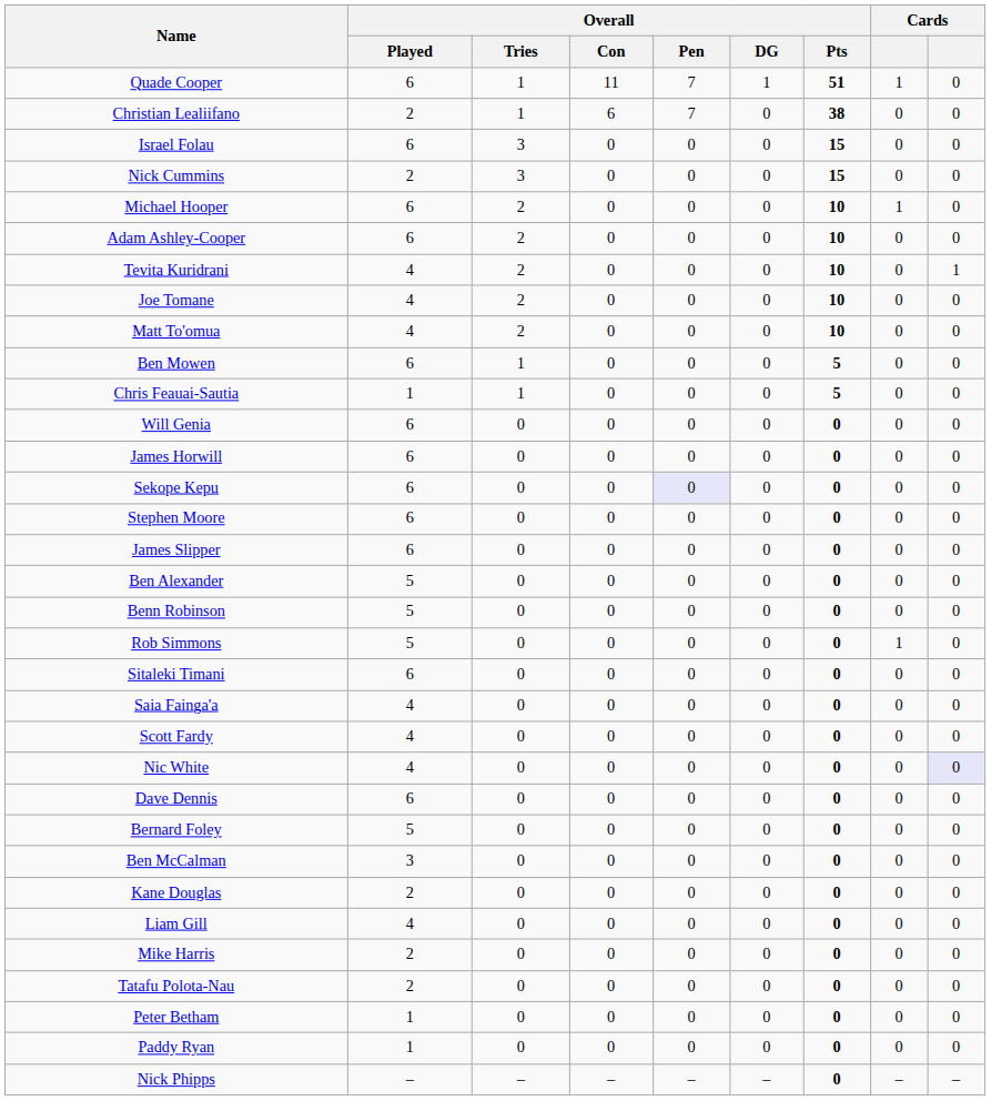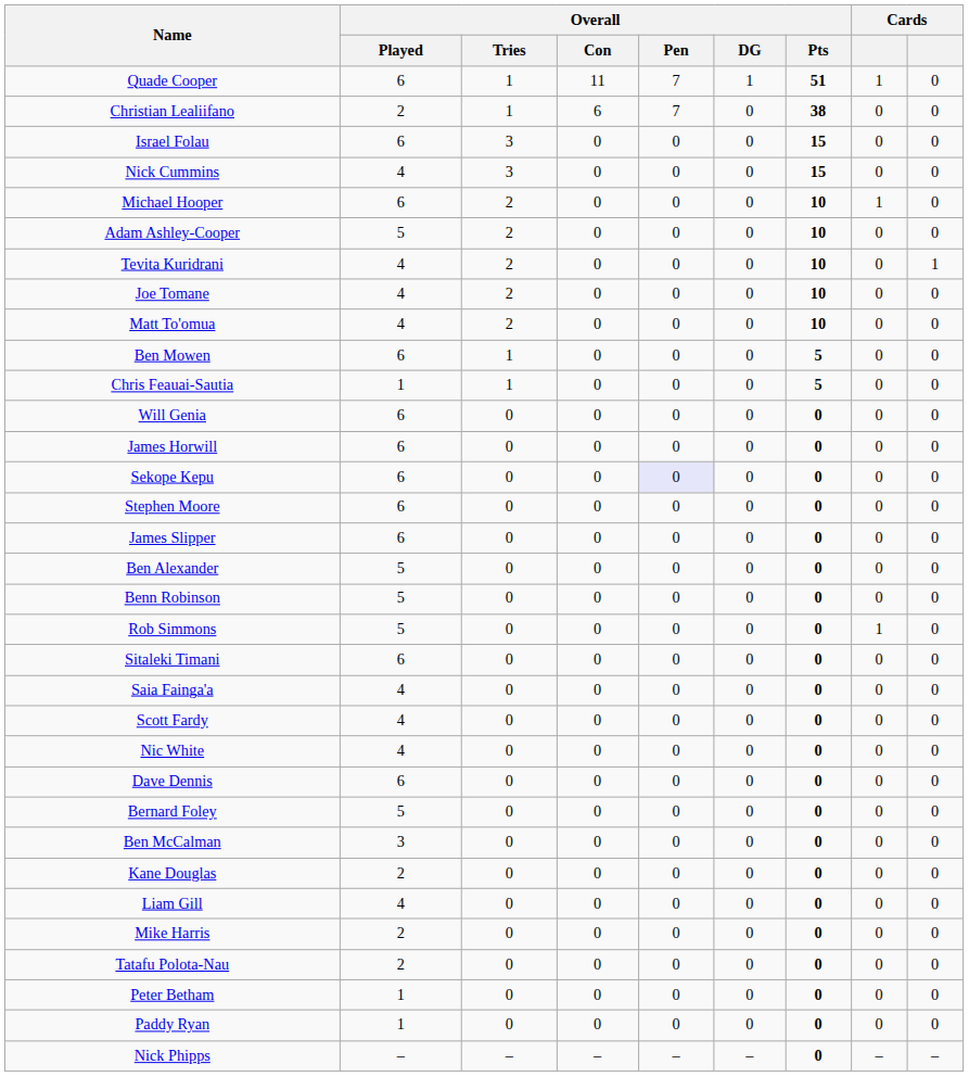Nick Cummins | Overall / Played: 2 -> 4
Adam Ashley-Cooper | Overall / Played: 6 -> 5
Nic White | column 9: lavender background -> no background
